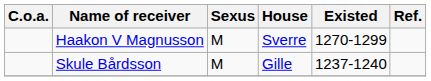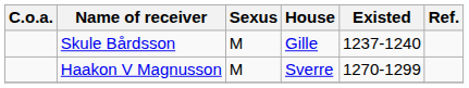rows swapped: Skule Bårdsson <-> Haakon V Magnusson
